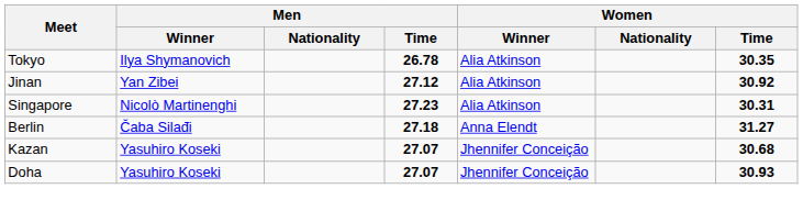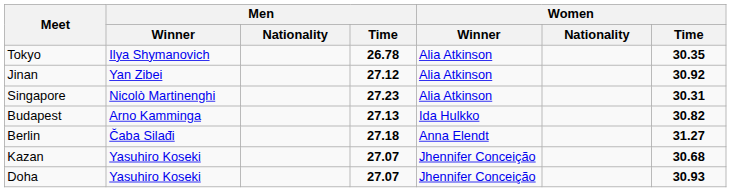+ row: Budapest | Arno Kamminga | 27.13 | Ida Hulkko | 30.82
